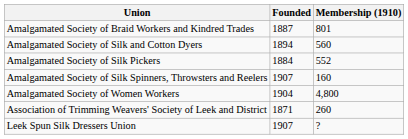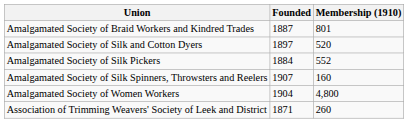Amalgamated Society of Silk and Cotton Dyers | Founded: 1894 -> 1897
Amalgamated Society of Silk and Cotton Dyers | Membership (1910): 560 -> 520
- row: Leek Spun Silk Dressers Union | 1907 | ?
